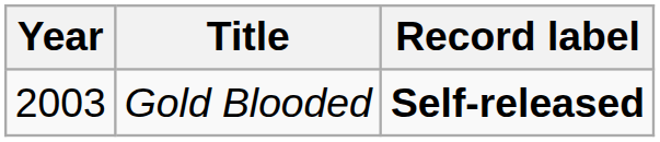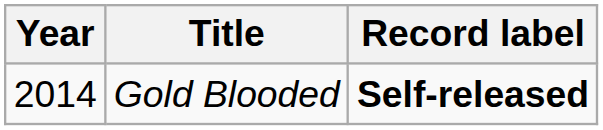Gold Blooded | Year: 2003 -> 2014
